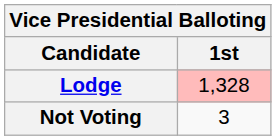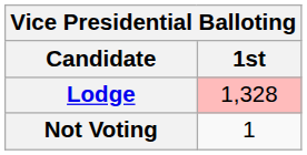Not Voting | 1st: 3 -> 1
